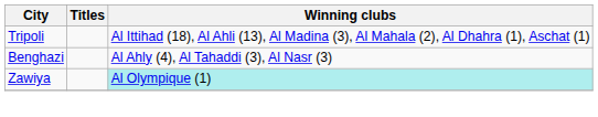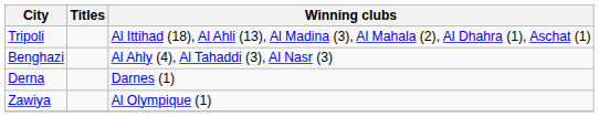+ row: Derna | Darnes (1)
Zawiya | Winning clubs: paleturquoise background -> no background
